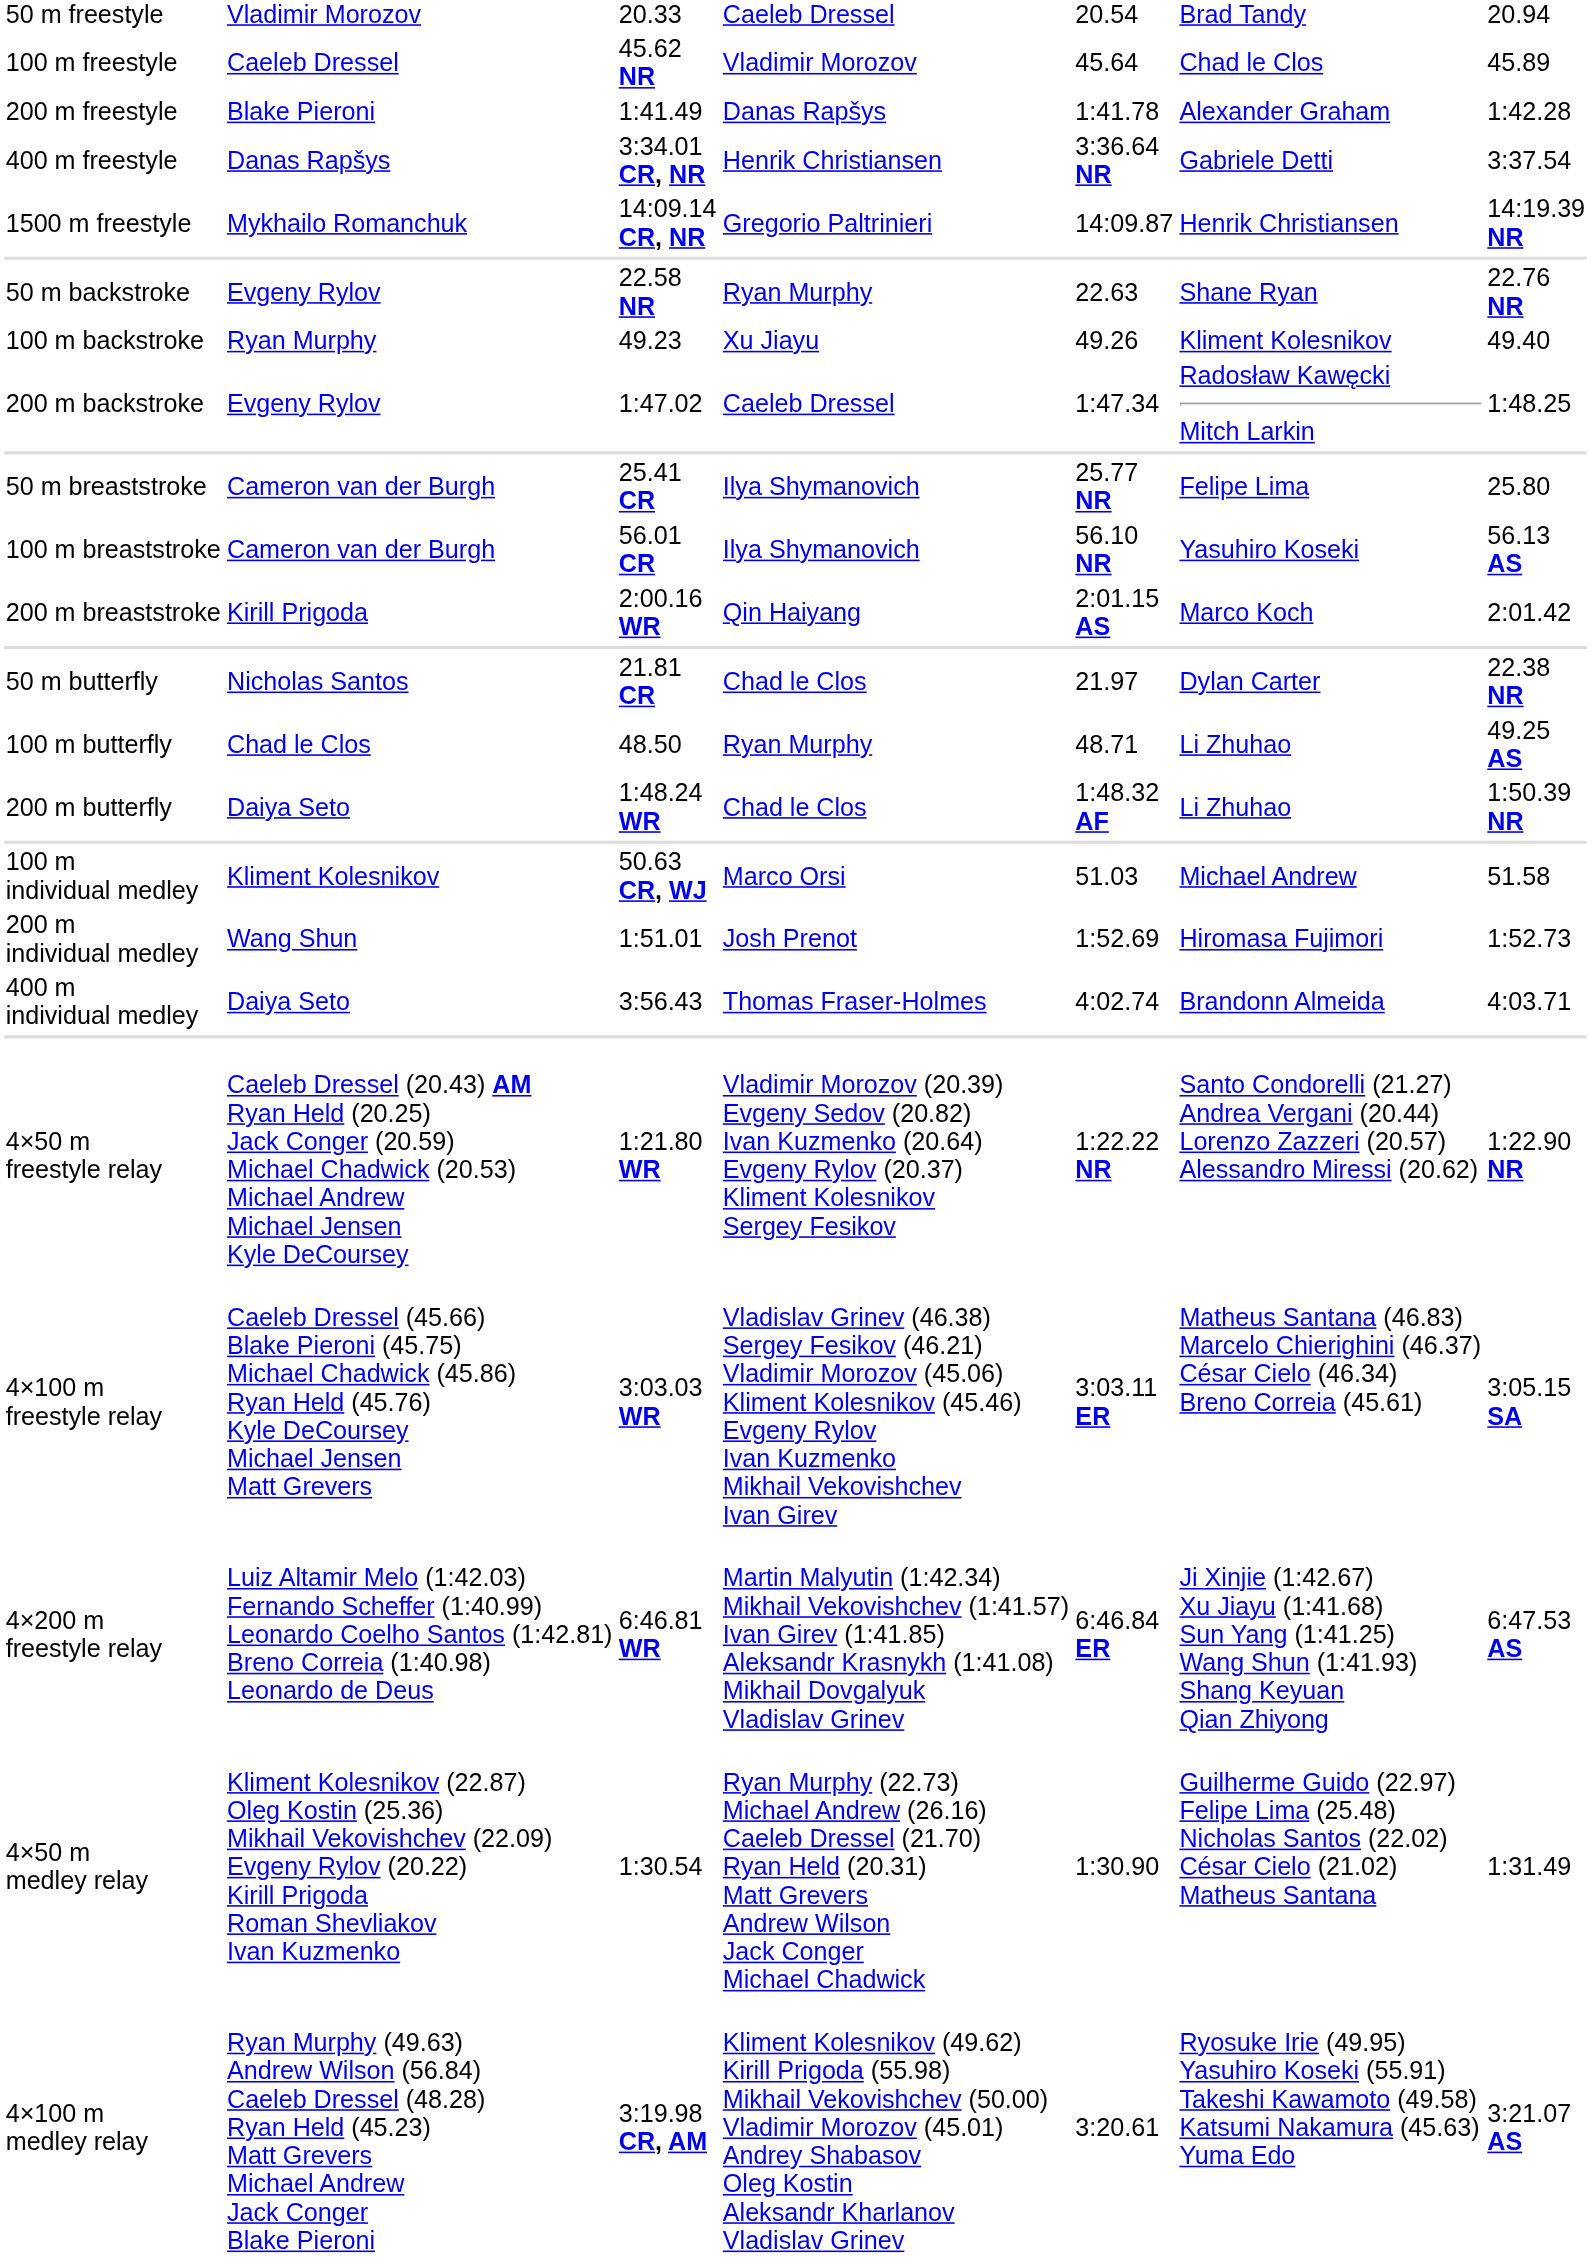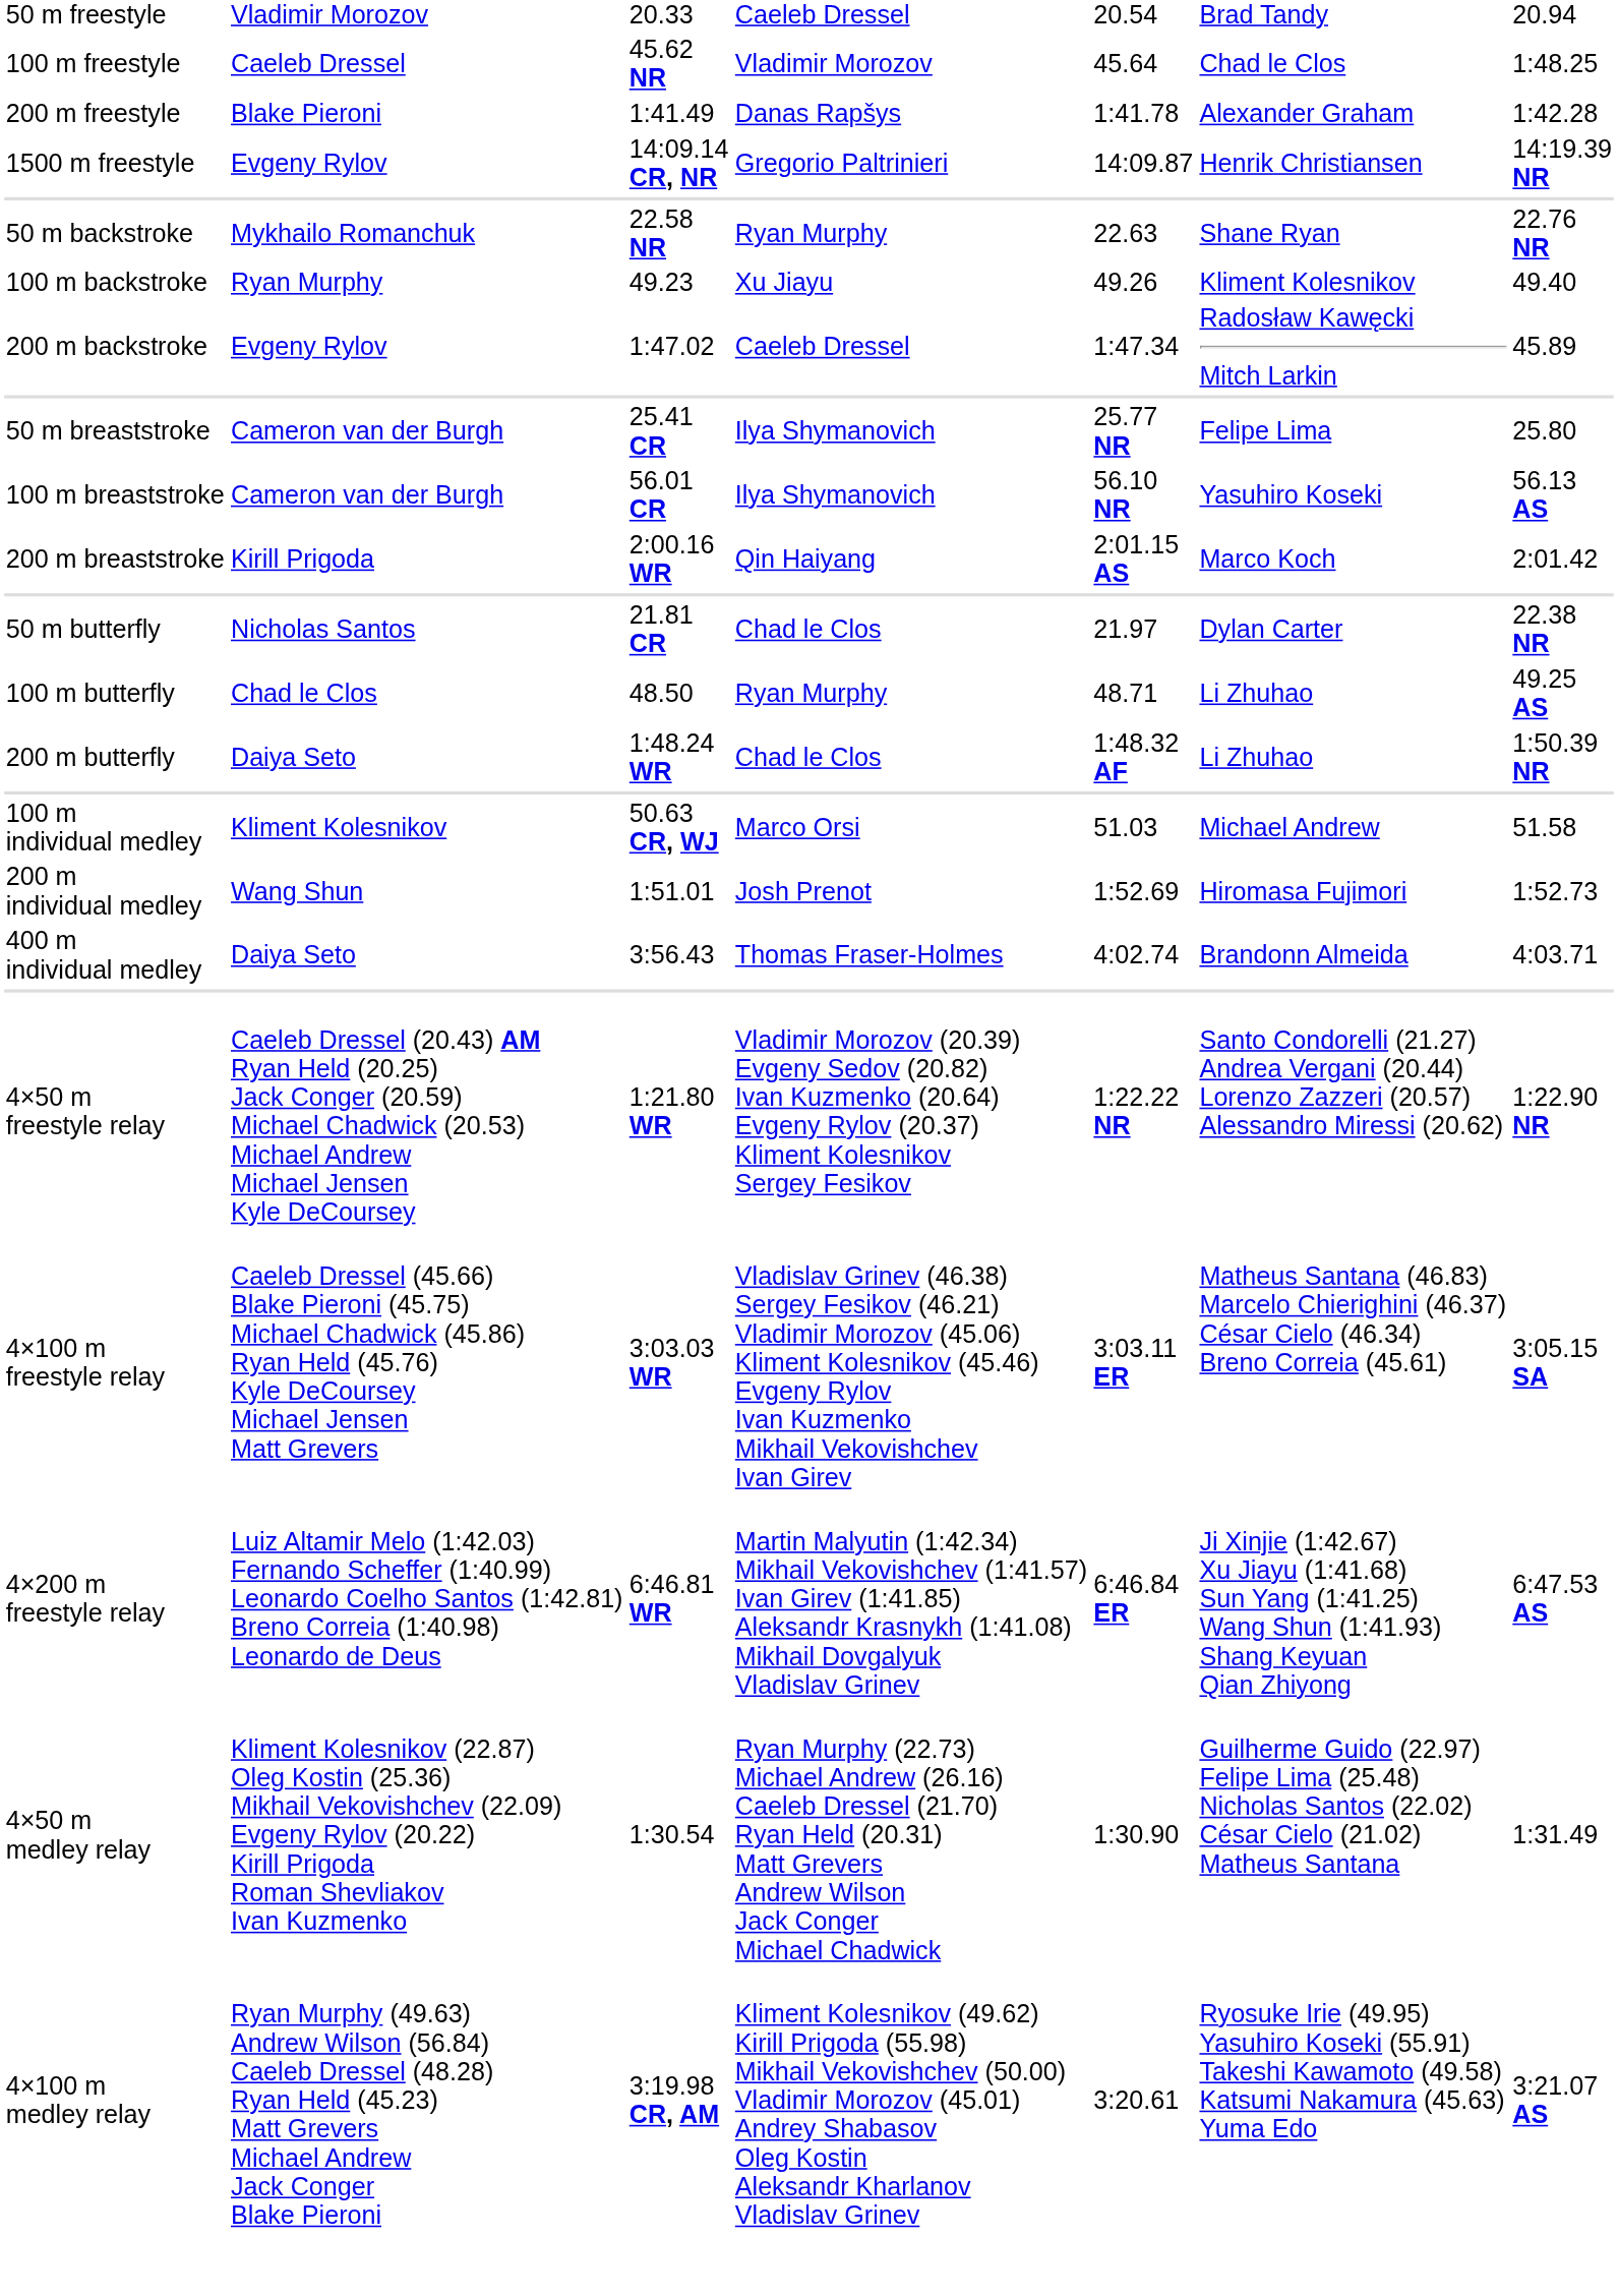100 m freestyle | column 7: 45.89 -> 1:48.25
- row: 400 m freestyle | Danas Rapšys | 3:34.01 CR, NR | Henrik Christiansen | 3:36.64 NR | Gabriele Detti | 3:37.54
1500 m freestyle | column 2: Mykhailo Romanchuk -> Evgeny Rylov
50 m backstroke | column 2: Evgeny Rylov -> Mykhailo Romanchuk
200 m backstroke | column 7: 1:48.25 -> 45.89
